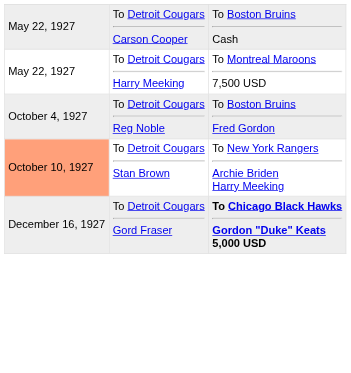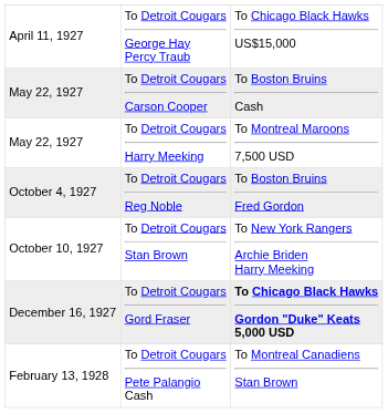+ row: April 11, 1927 | To Detroit Cougars George Hay Percy Traub | To Chicago Black Hawks US$15,000
To Detroit Cougars Stan Brown | column 1: lightsalmon background -> no background
+ row: February 13, 1928 | To Detroit Cougars Pete Palangio Cash | To Montreal Canadiens Stan Brown
